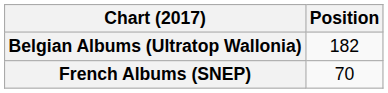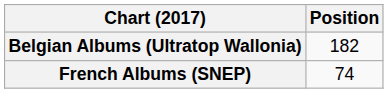French Albums (SNEP) | Position: 70 -> 74
